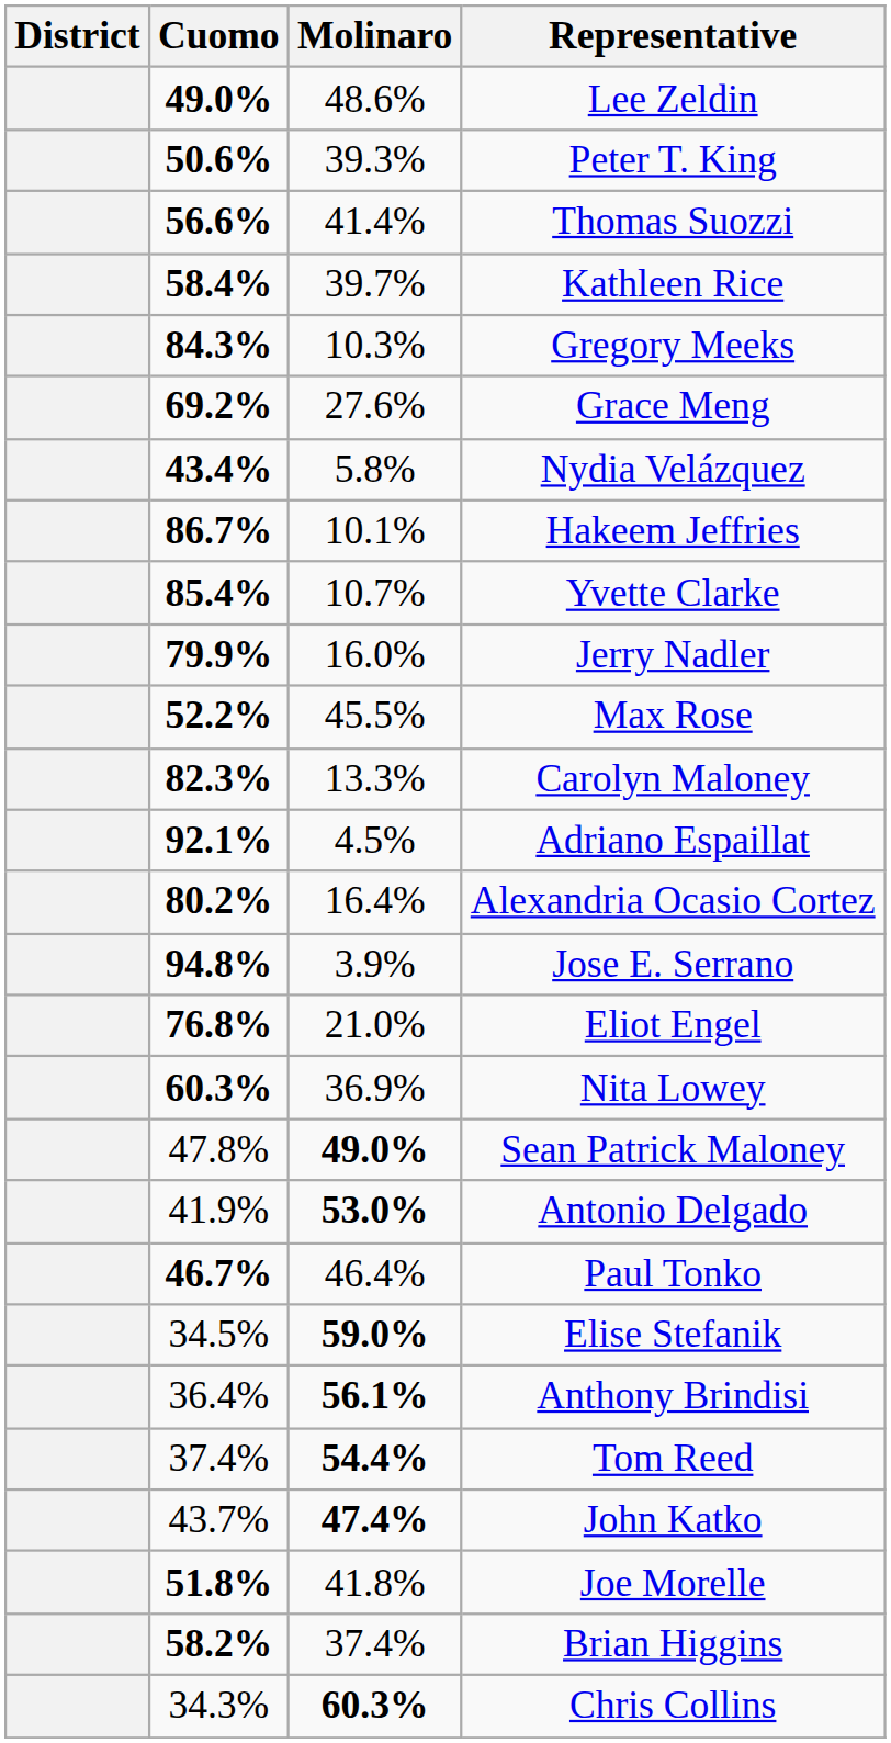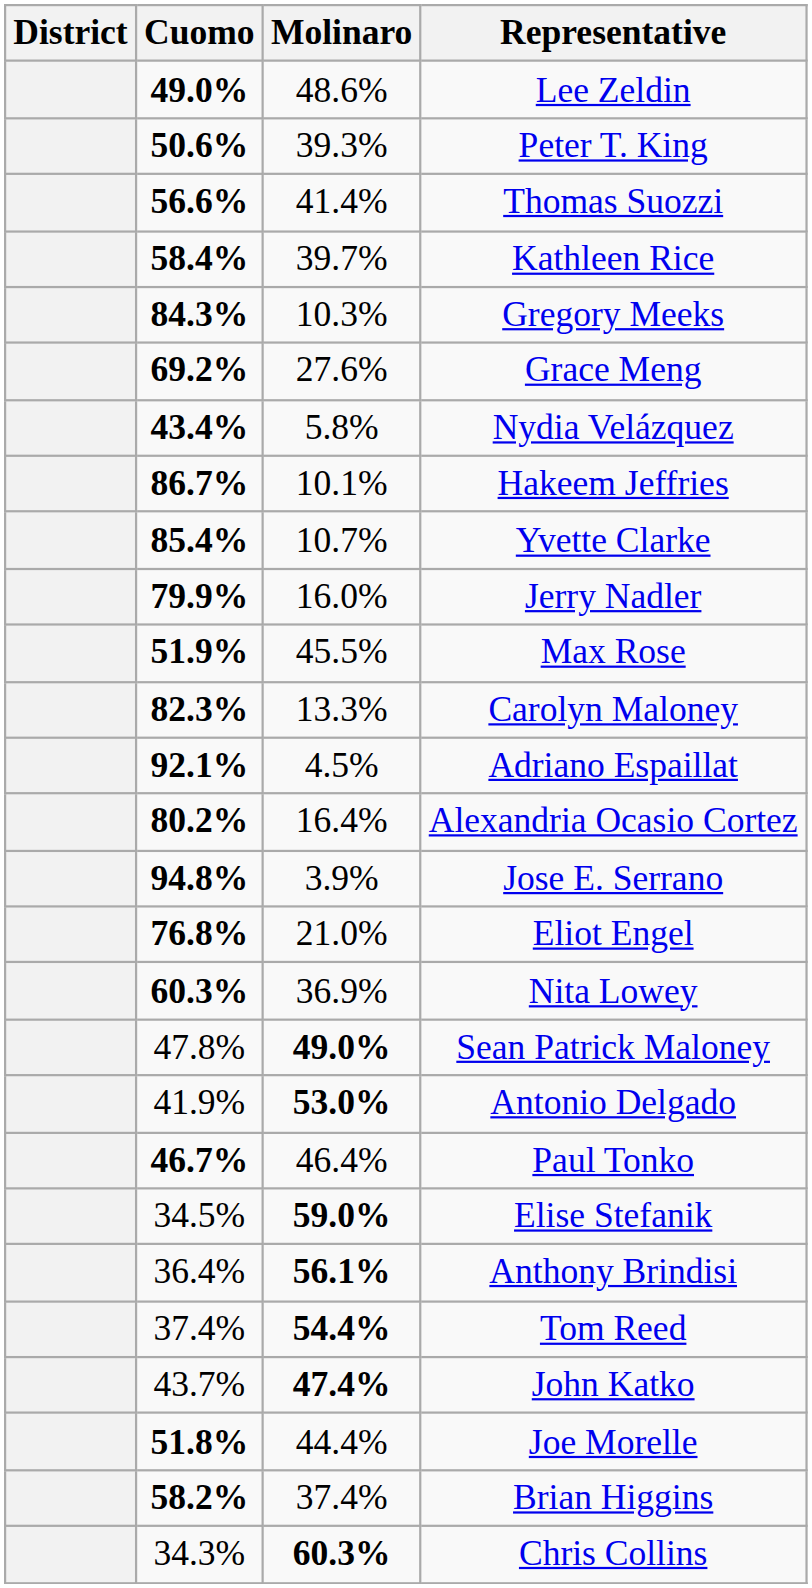Max Rose | Cuomo: 52.2% -> 51.9%
Joe Morelle | Molinaro: 41.8% -> 44.4%
